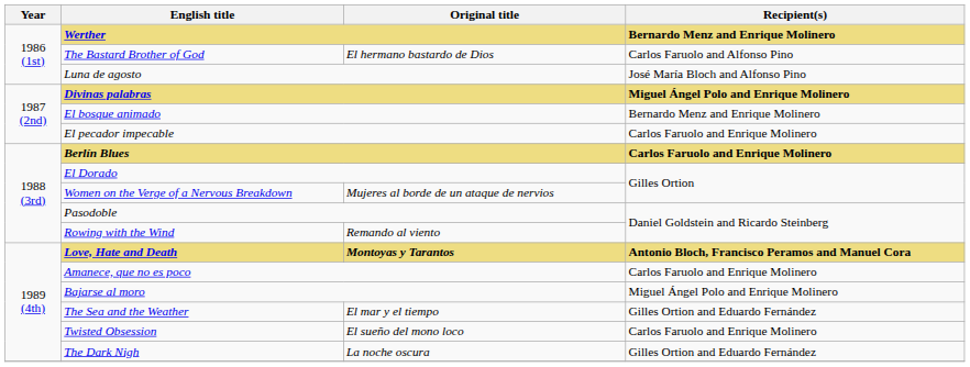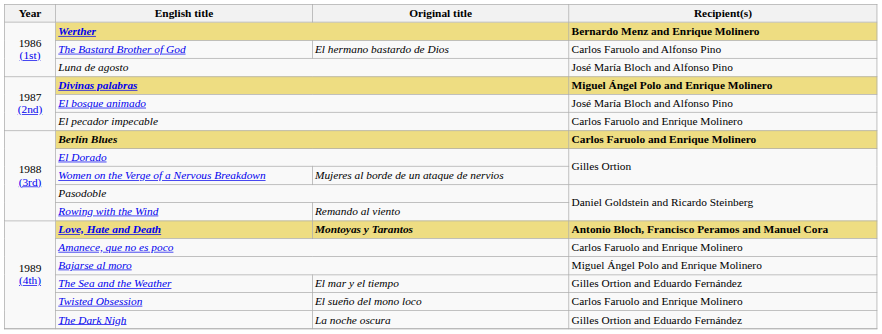El bosque animado | Recipient(s): Bernardo Menz and Enrique Molinero -> José María Bloch and Alfonso Pino
